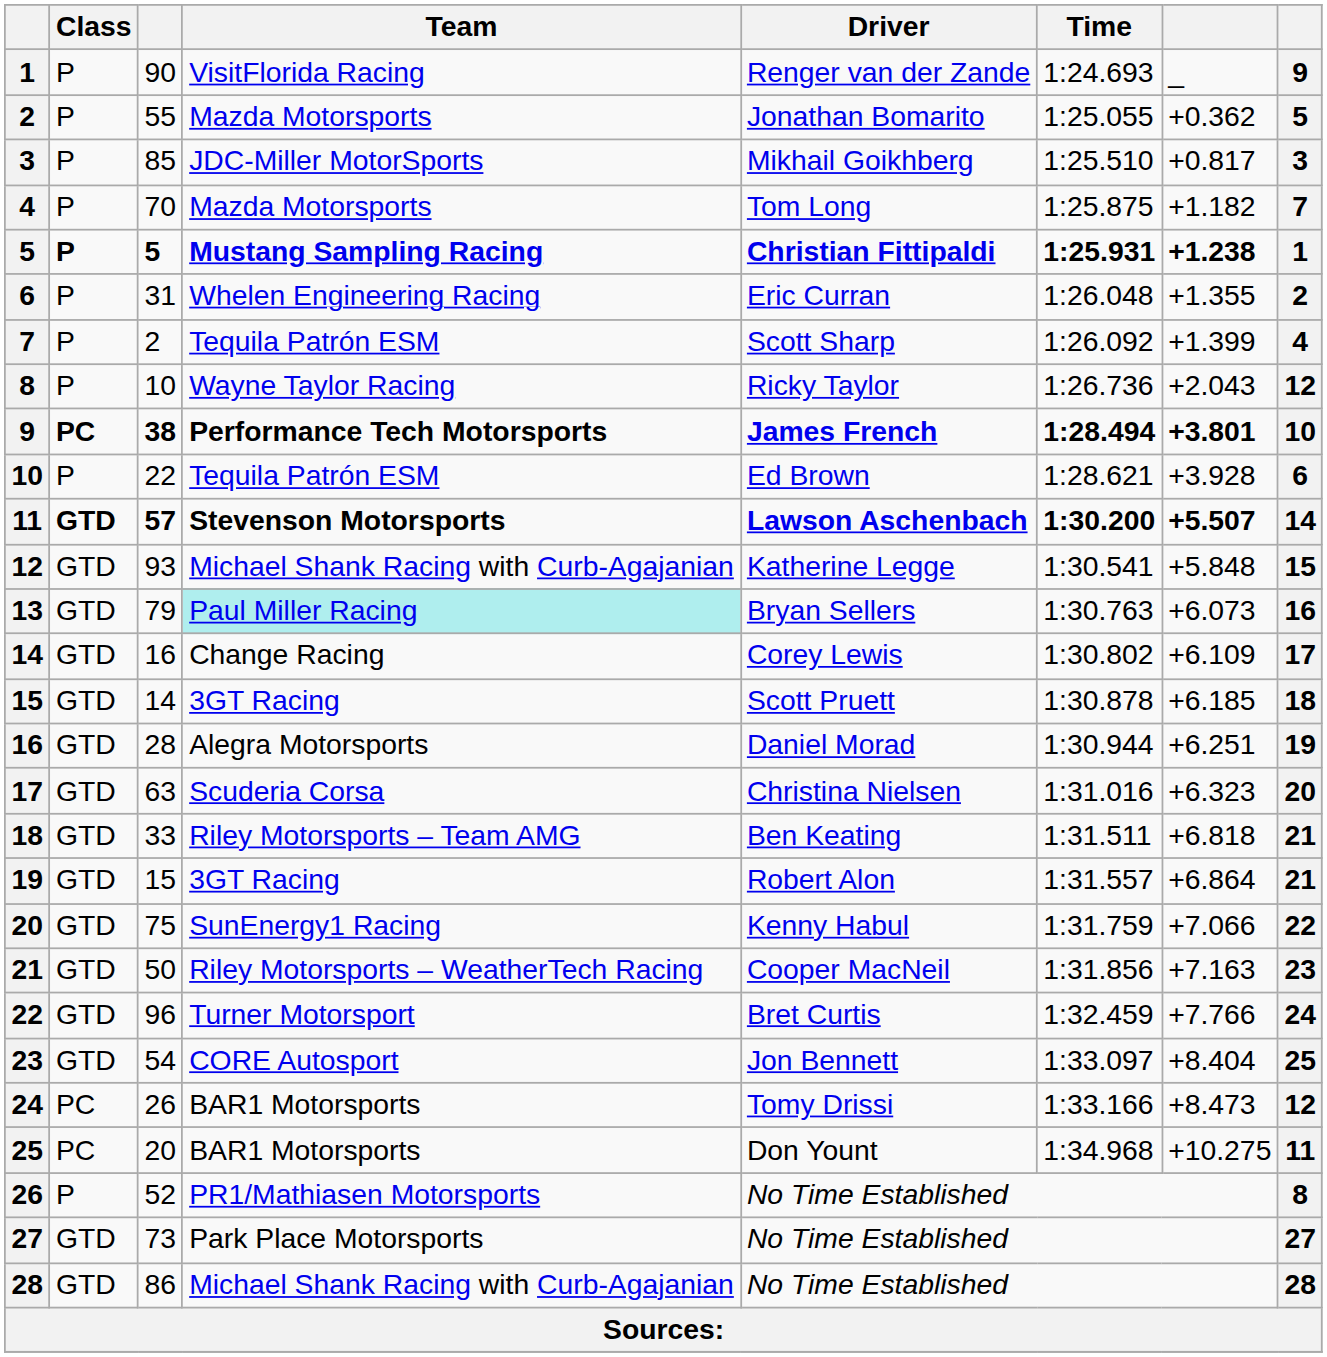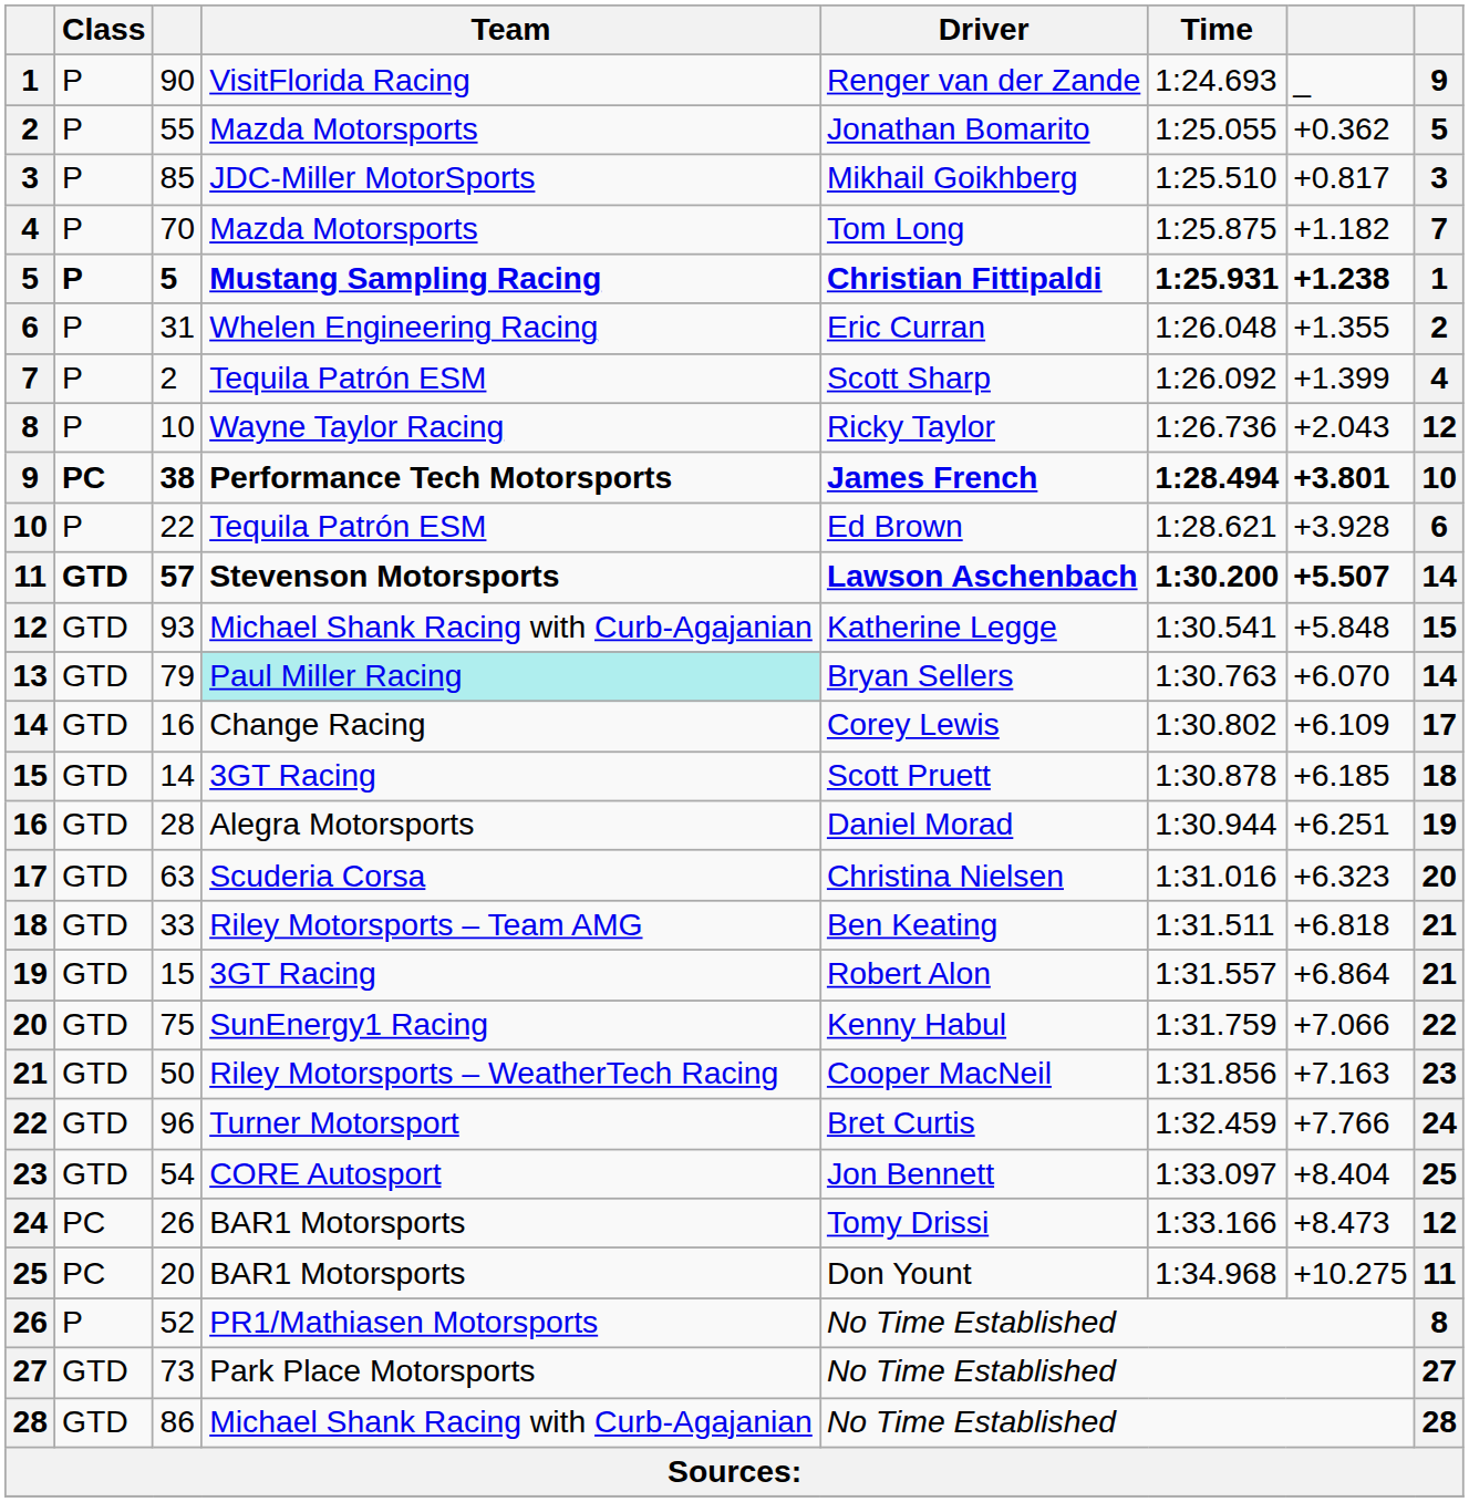13 | column 7: +6.073 -> +6.070
13 | column 8: 16 -> 14
